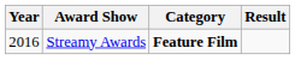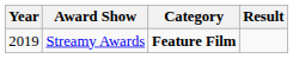Streamy Awards | Year: 2016 -> 2019
